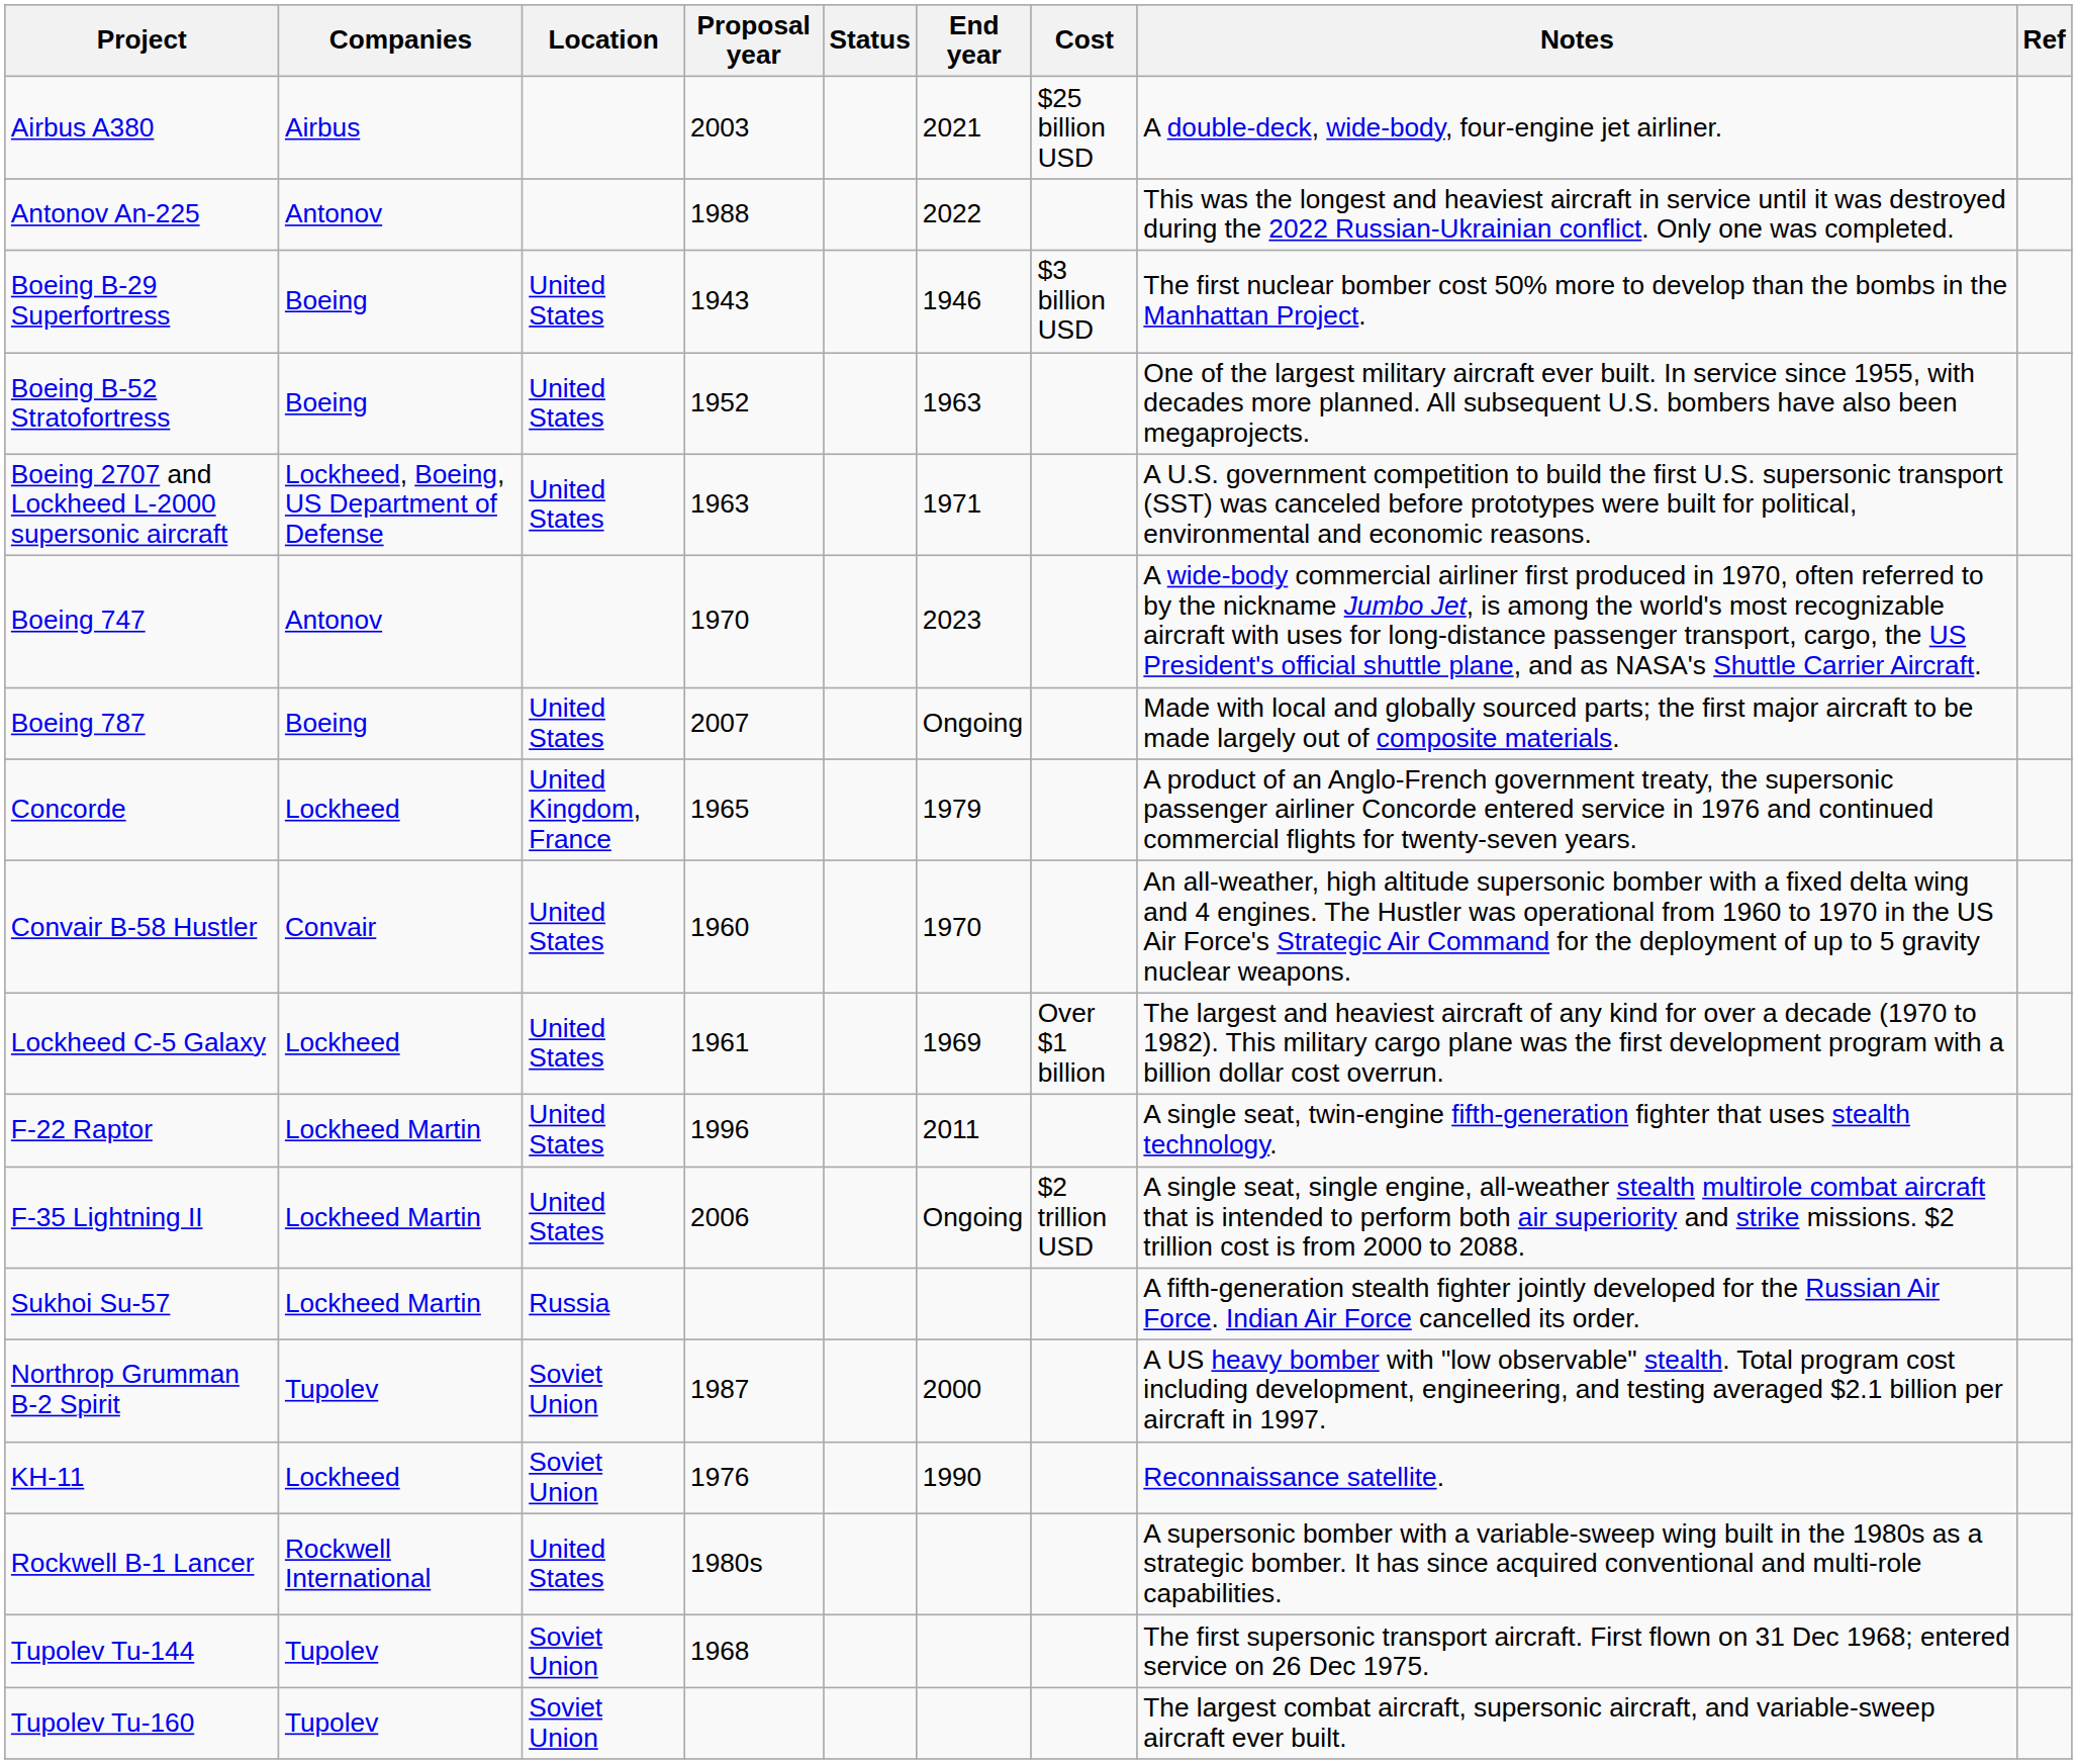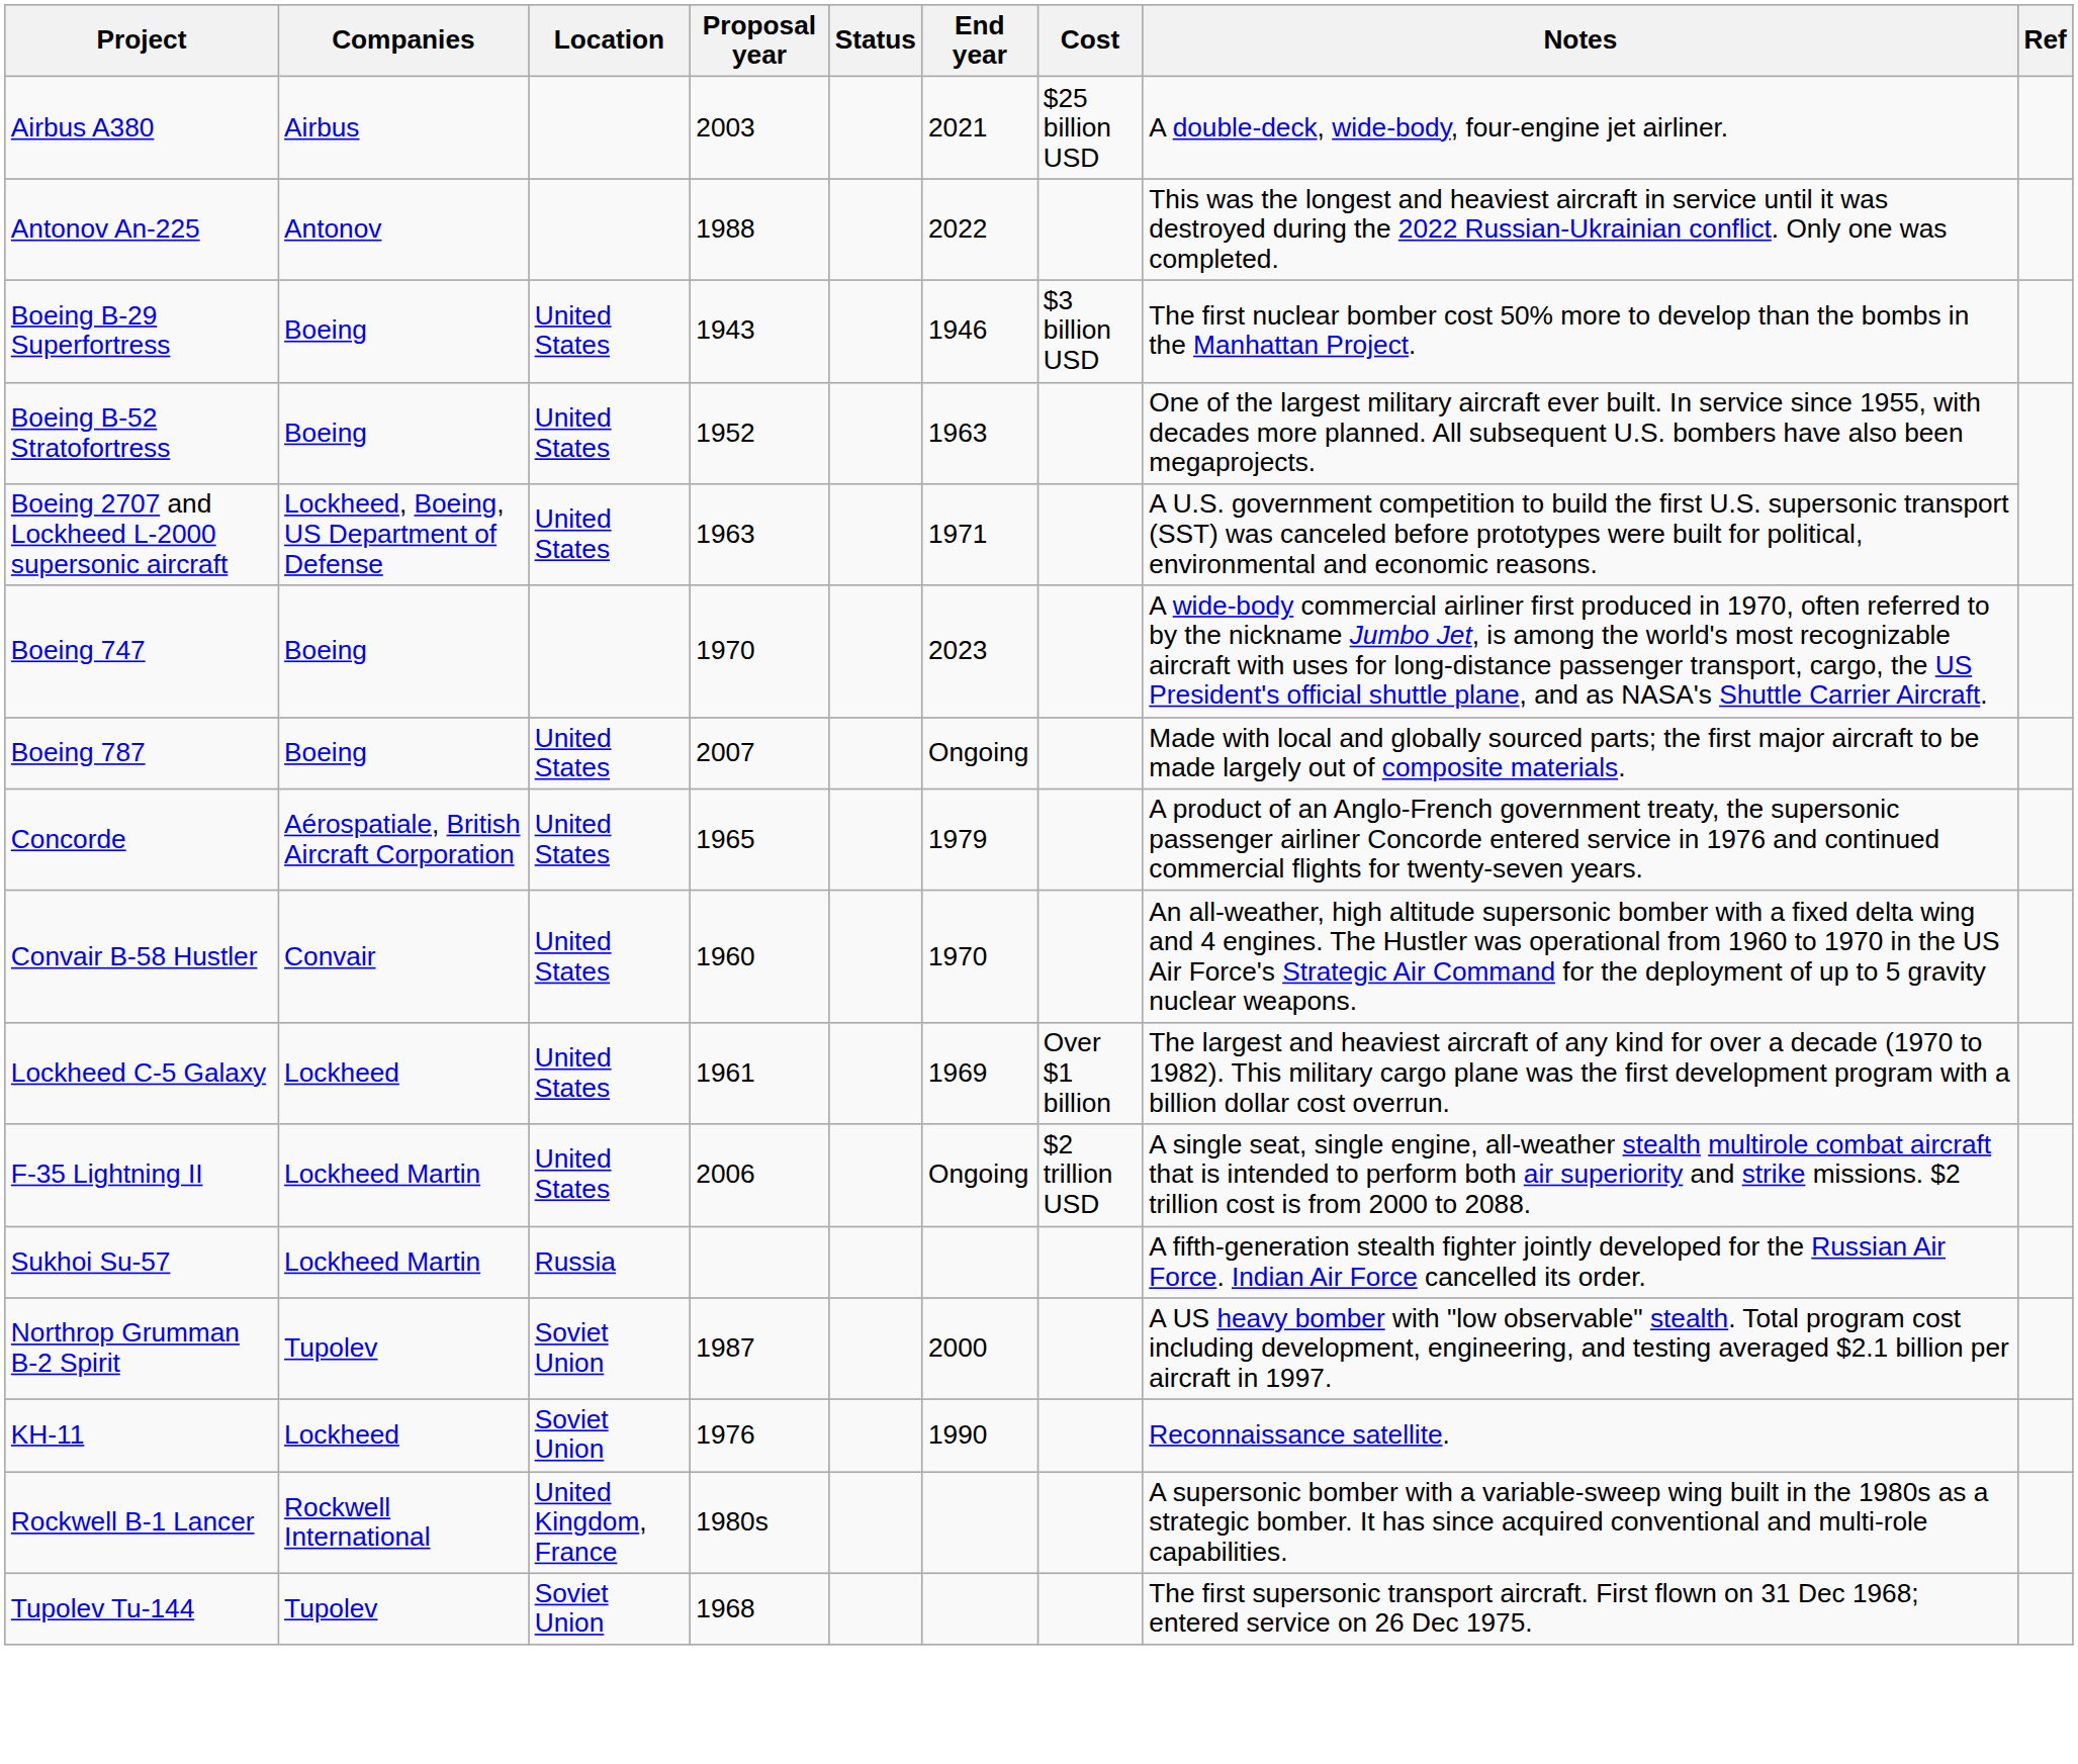Boeing 747 | Companies: Antonov -> Boeing
Concorde | Companies: Lockheed -> Aérospatiale, British Aircraft Corporation
Concorde | Location: United Kingdom, France -> United States
- row: F-22 Raptor | Lockheed Martin | United States | 1996 | 2011 | A single seat, twin-engine fifth-generation fighter that uses stealth technology.
Rockwell B-1 Lancer | Location: United States -> United Kingdom, France
- row: Tupolev Tu-160 | Tupolev | Soviet Union | The largest combat aircraft, supersonic aircraft, and variable-sweep aircraft ever built.
